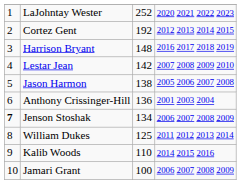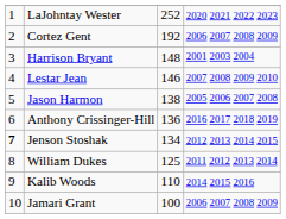Cortez Gent | column 4: 2012 2013 2014 2015 -> 2006 2007 2008 2009
Harrison Bryant | column 4: 2016 2017 2018 2019 -> 2001 2003 2004
Lestar Jean | column 3: 142 -> 146
Anthony Crissinger-Hill | column 4: 2001 2003 2004 -> 2016 2017 2018 2019
Jenson Stoshak | column 4: 2006 2007 2008 2009 -> 2012 2013 2014 2015
